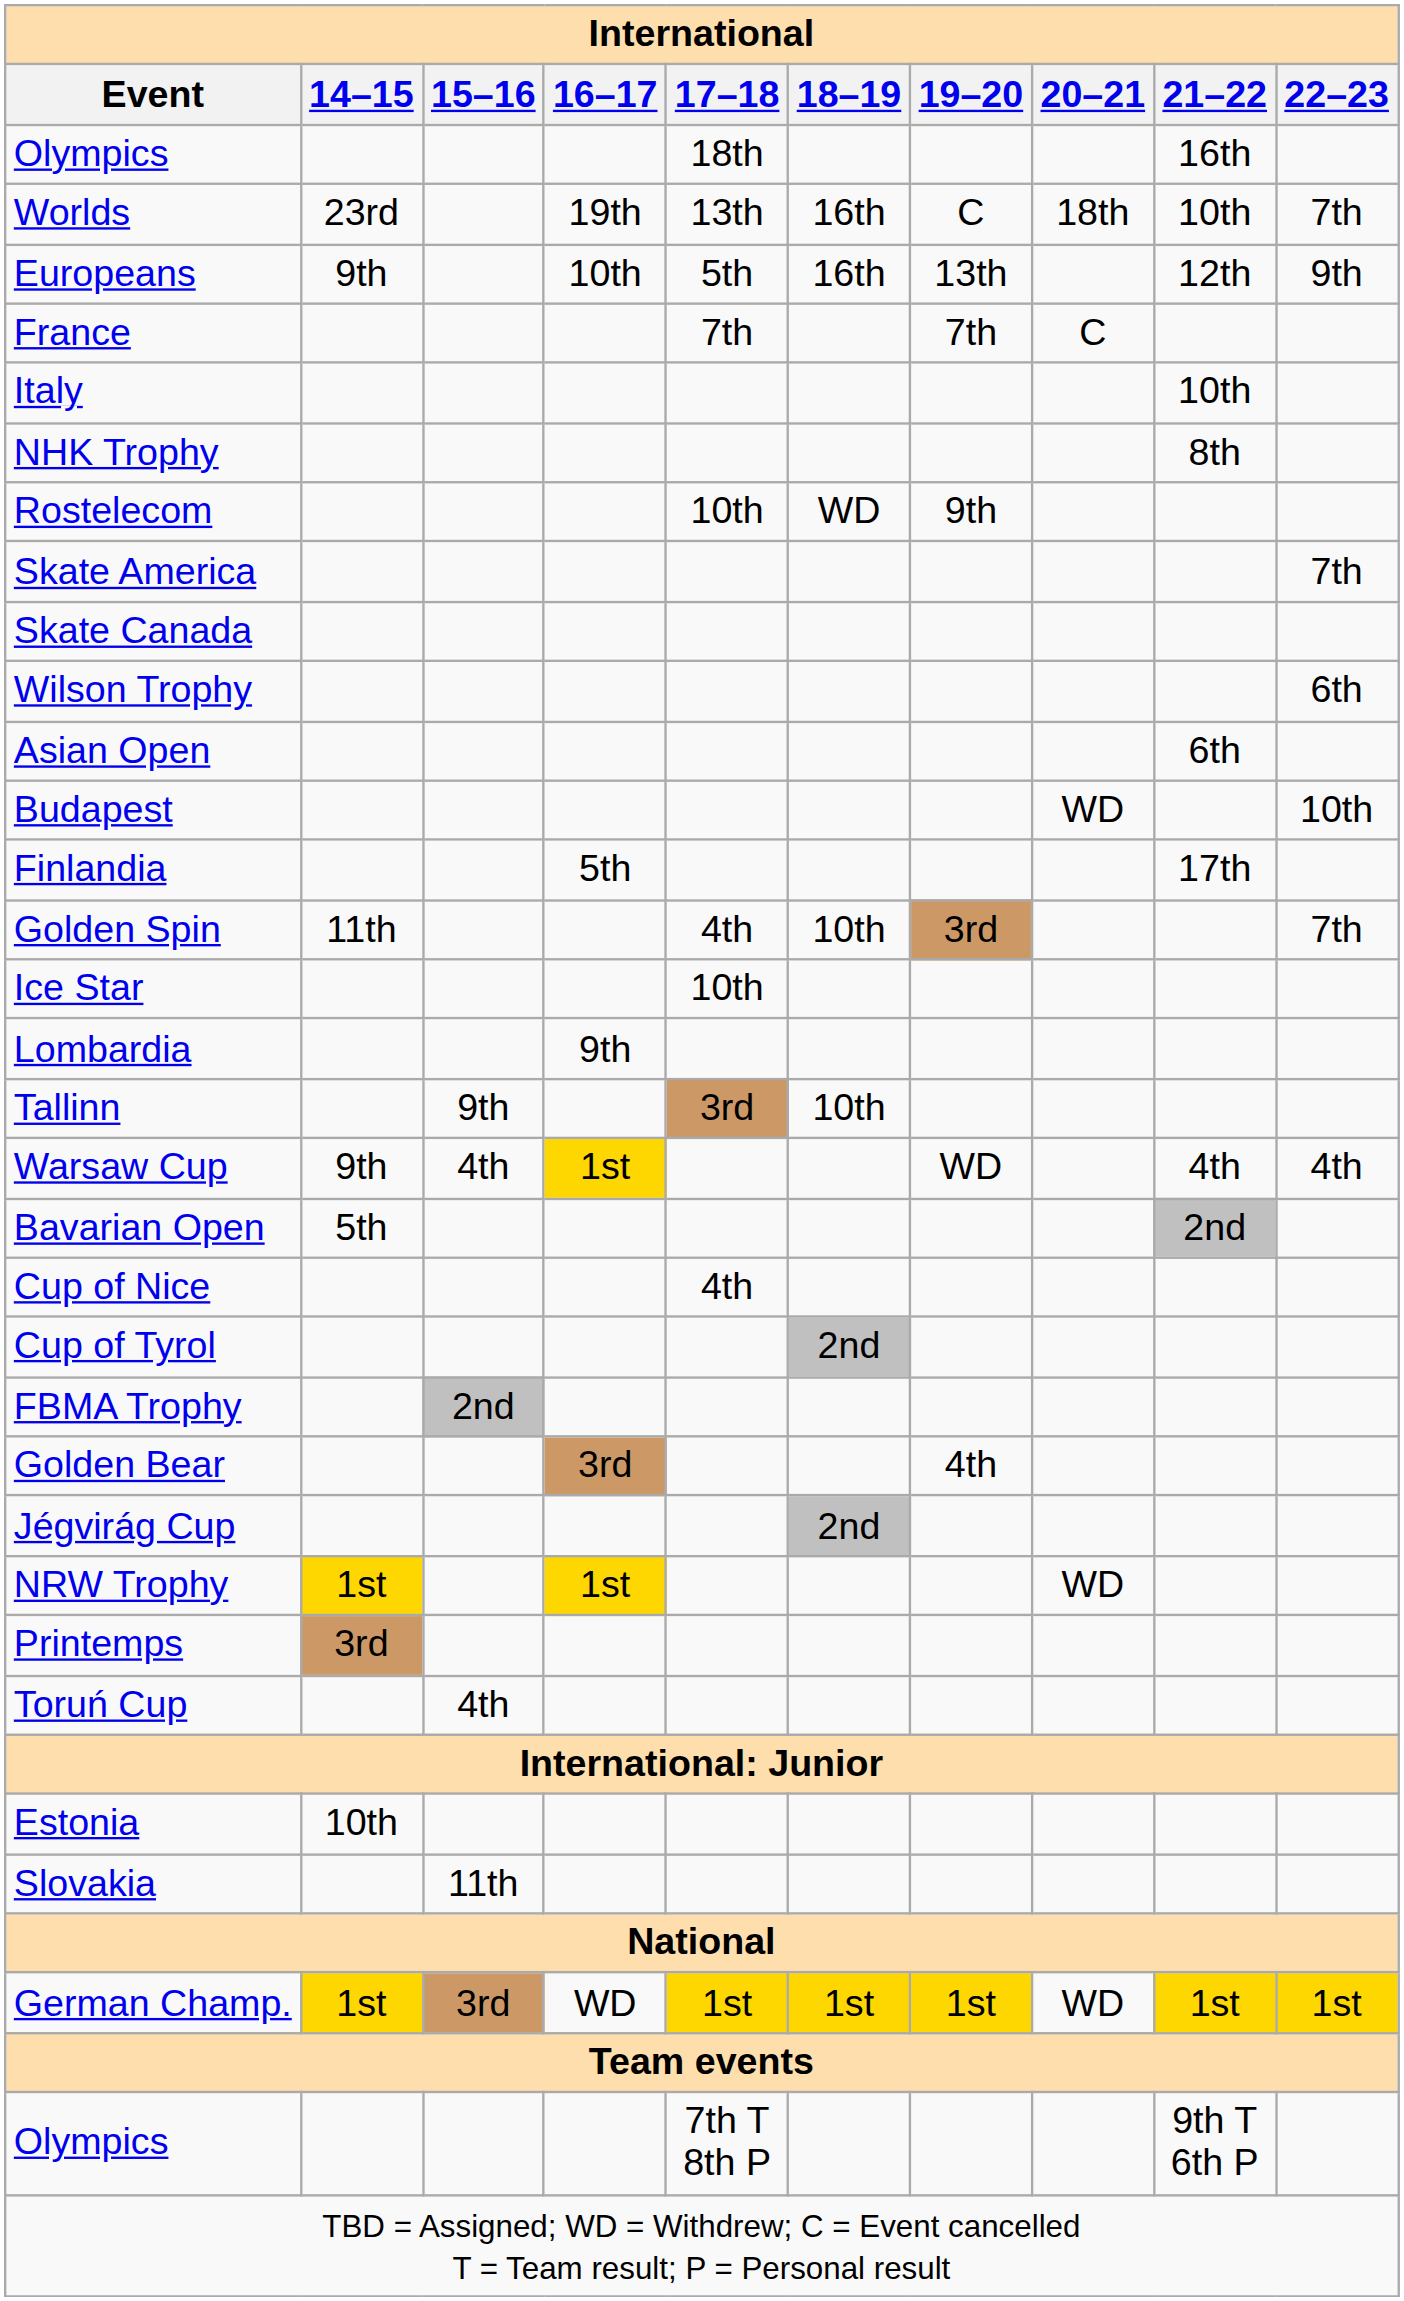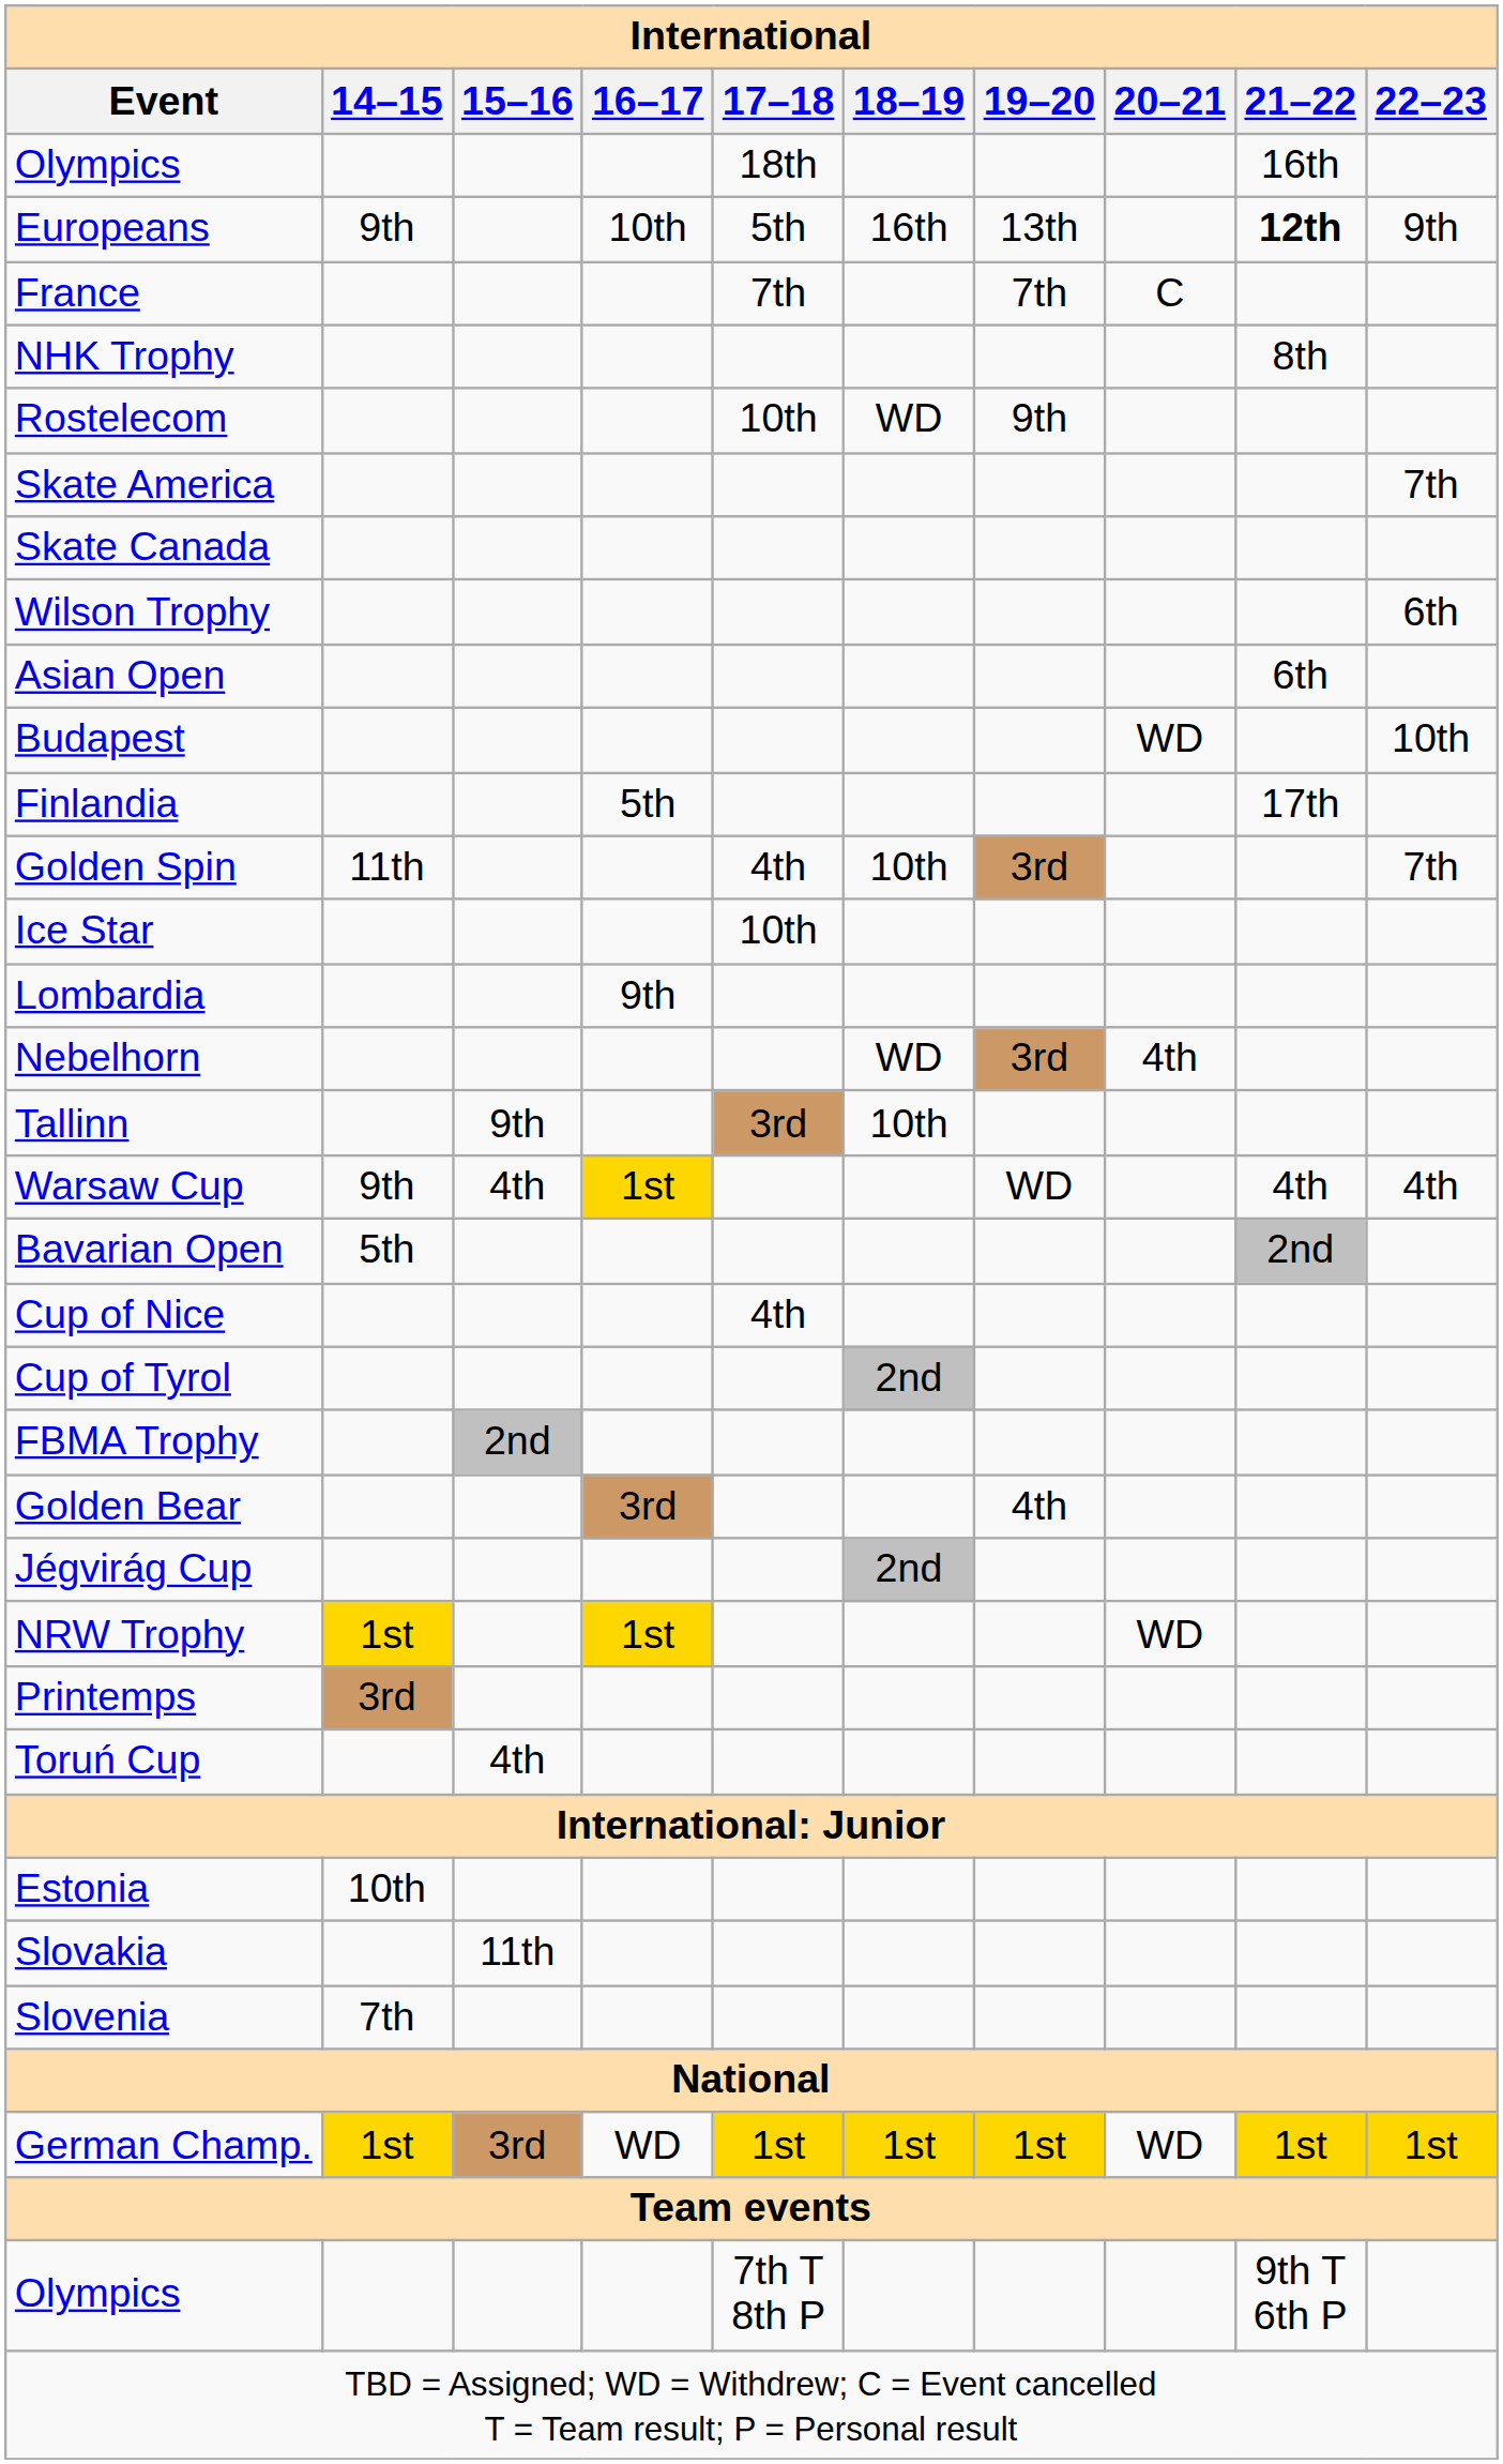- row: Worlds | 23rd | 19th | 13th | 16th | C | 18th | 10th | 7th
Europeans | 21–22: normal -> bold
- row: Italy | 10th
+ row: Nebelhorn | WD | 3rd | 4th
+ row: Slovenia | 7th
